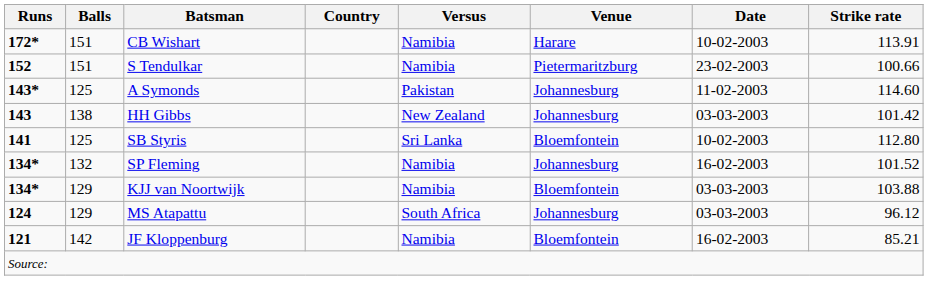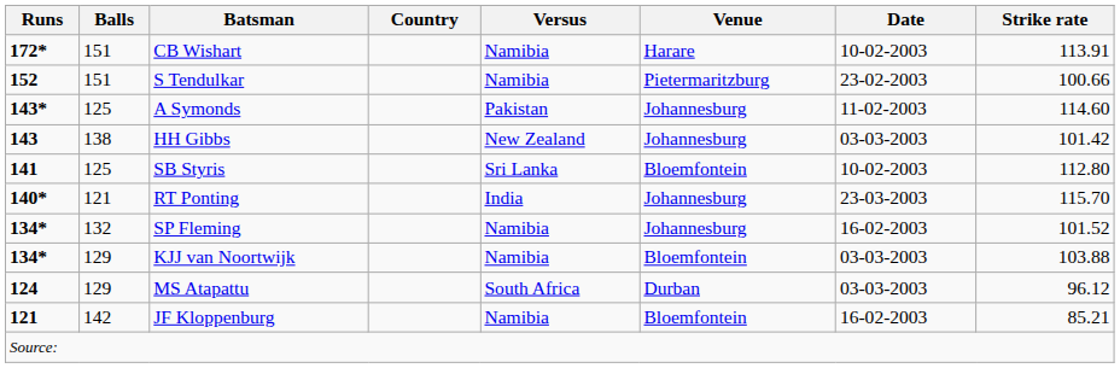+ row: 140* | 121 | RT Ponting | India | Johannesburg | 23-03-2003 | 115.70
MS Atapattu | Venue: Johannesburg -> Durban
